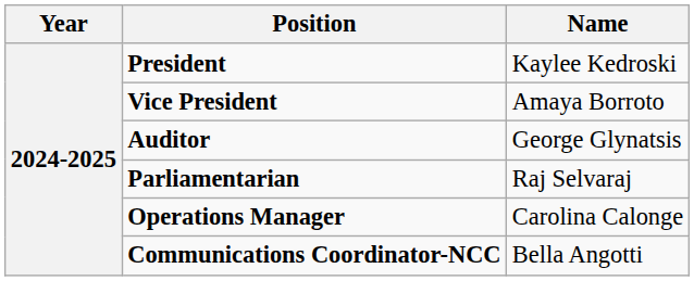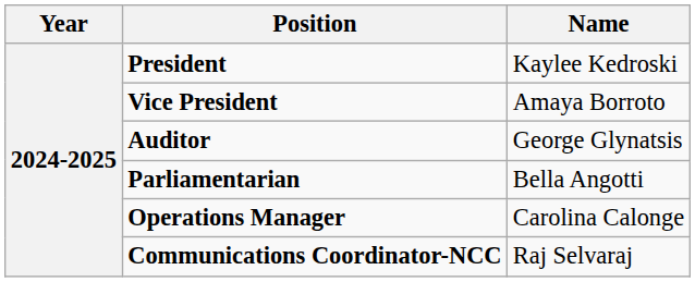Parliamentarian | Name: Raj Selvaraj -> Bella Angotti
Communications Coordinator-NCC | Name: Bella Angotti -> Raj Selvaraj
